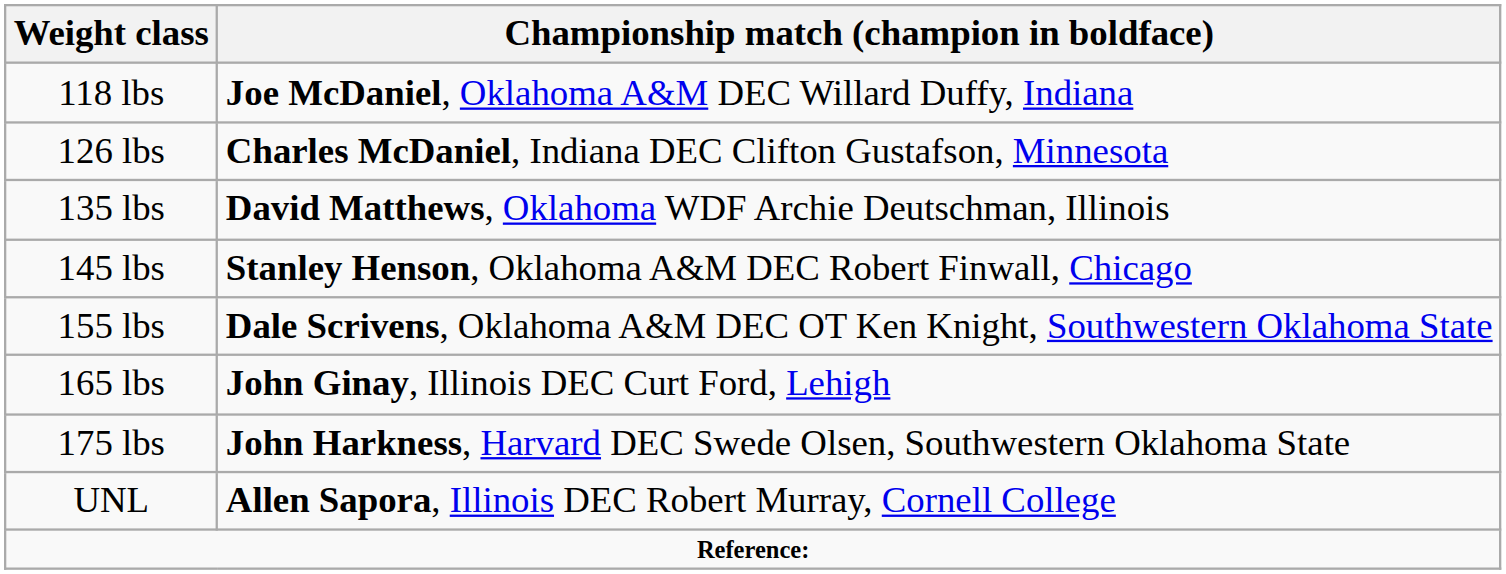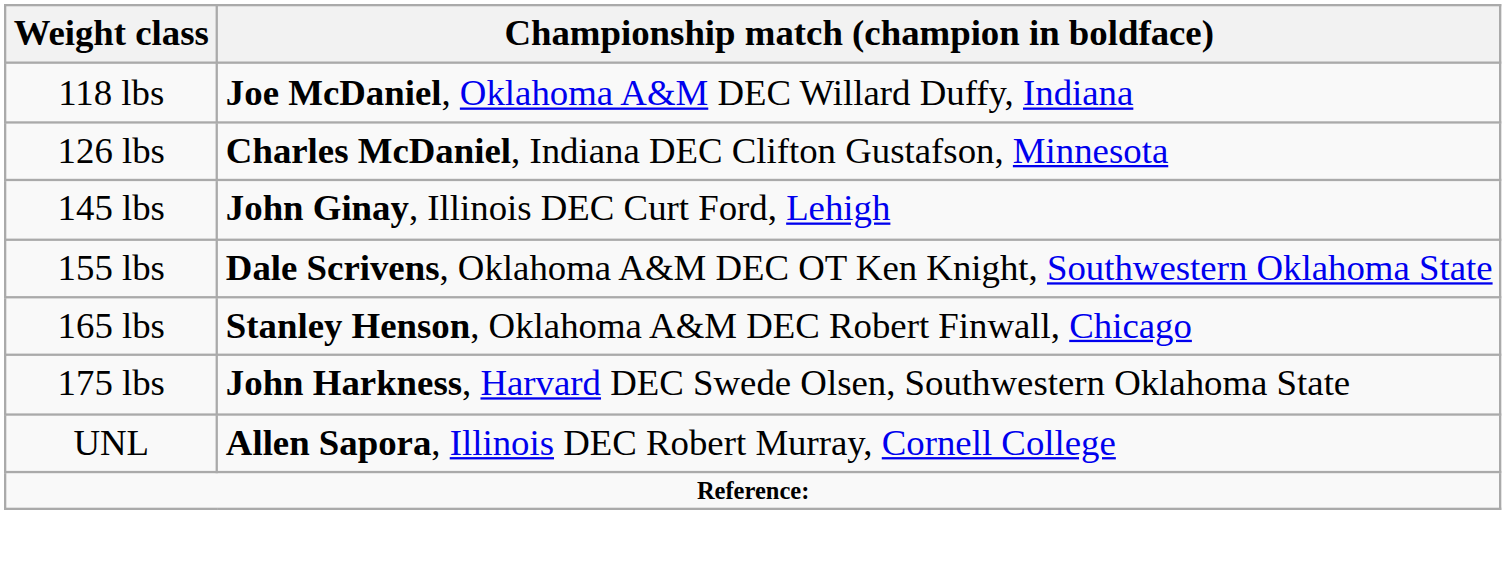- row: 135 lbs | David Matthews, Oklahoma WDF Archie Deutschman, Illinois
145 lbs | Championship match (champion in boldface): Stanley Henson, Oklahoma A&M DEC Robert Finwall, Chicago -> John Ginay, Illinois DEC Curt Ford, Lehigh
165 lbs | Championship match (champion in boldface): John Ginay, Illinois DEC Curt Ford, Lehigh -> Stanley Henson, Oklahoma A&M DEC Robert Finwall, Chicago
